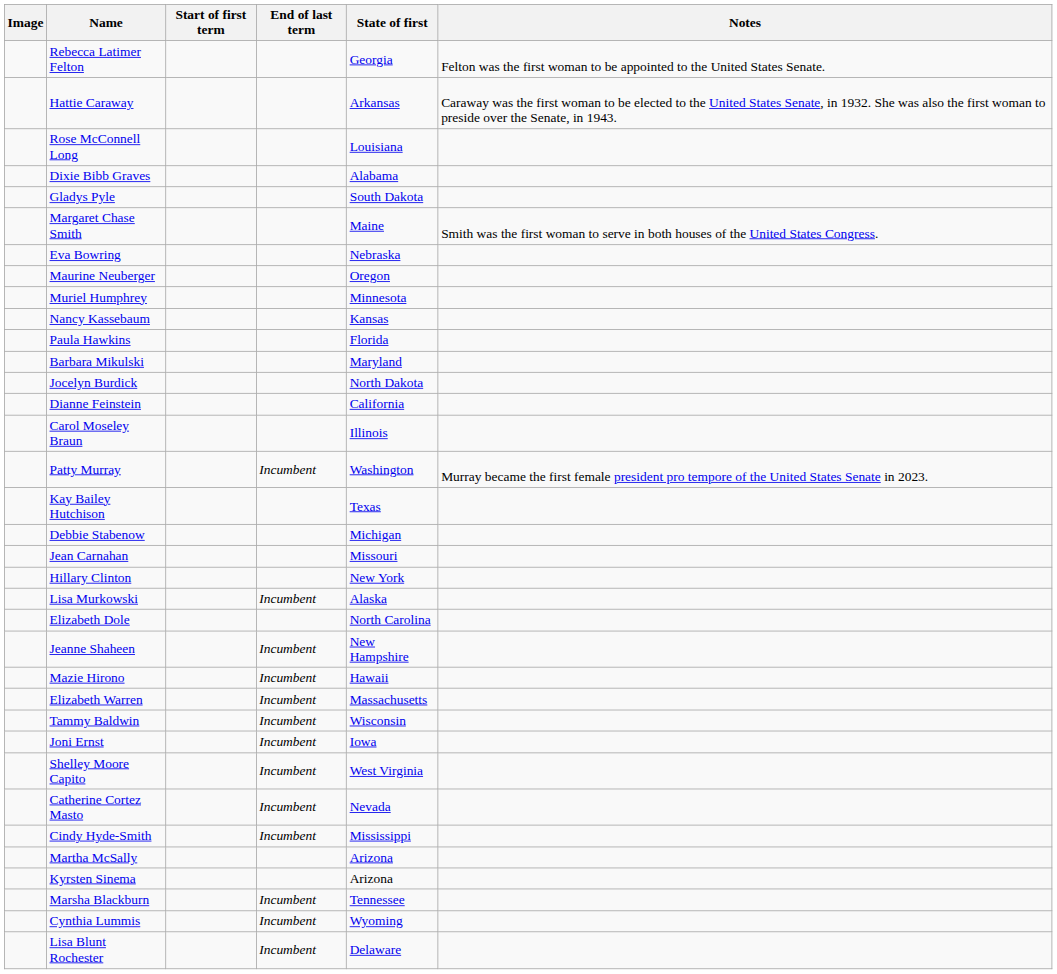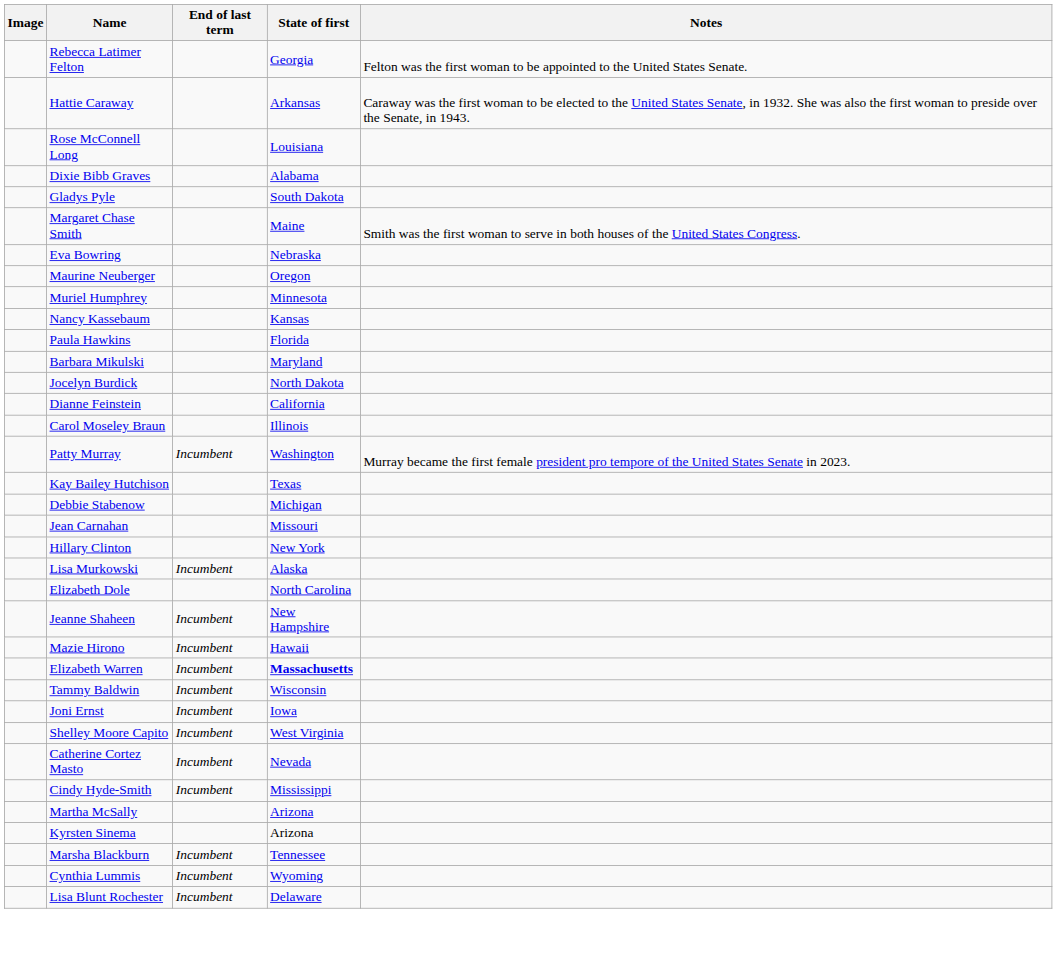- column: Start of first term
Elizabeth Warren | State of first: normal -> bold
